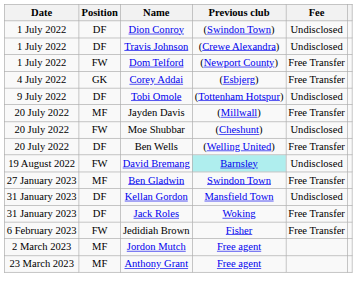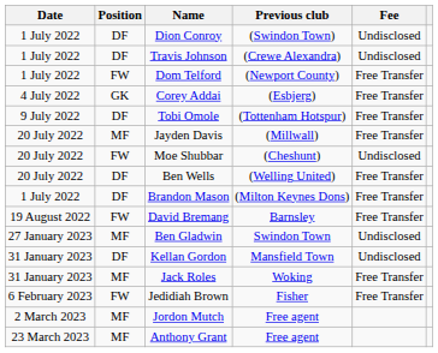Tobi Omole | Fee: Undisclosed -> Free Transfer
+ row: 1 July 2022 | DF | Brandon Mason | (Milton Keynes Dons) | Free Transfer
David Bremang | Previous club: paleturquoise background -> no background
David Bremang | Fee: Undisclosed -> Free Transfer
Ben Gladwin | Fee: Free Transfer -> Undisclosed
Jack Roles | Position: DF -> MF
